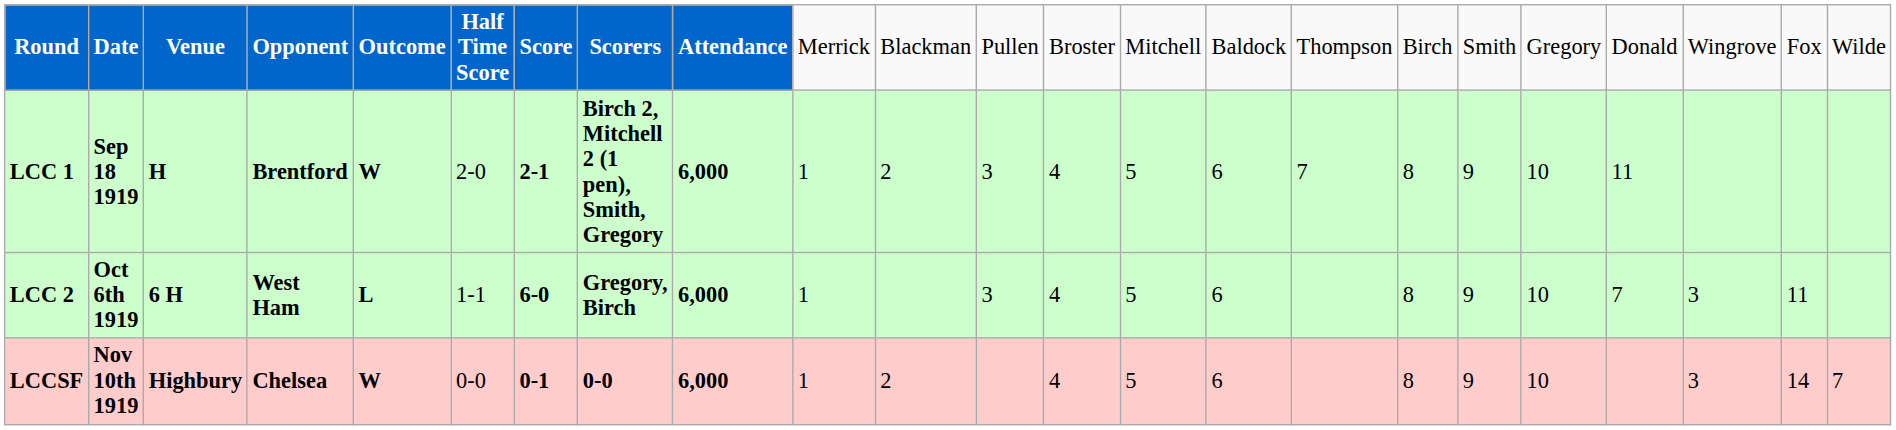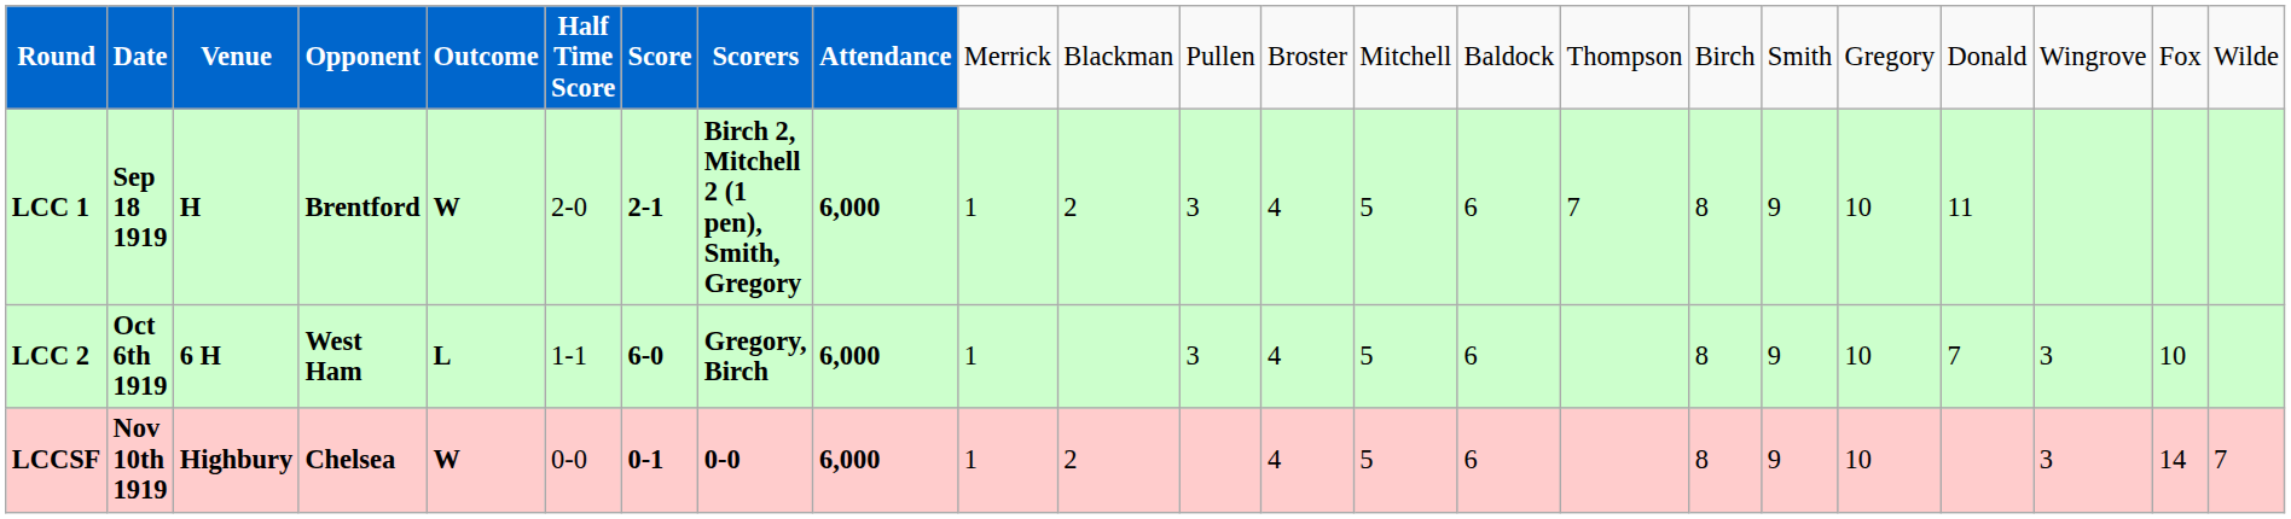LCC 2 | column 22: 11 -> 10
